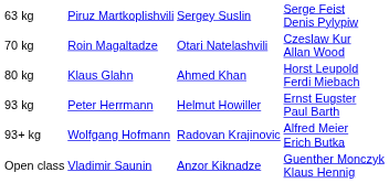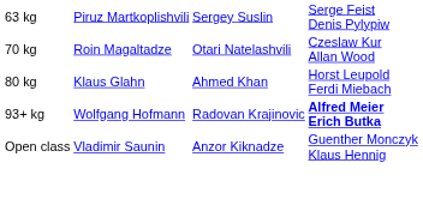- row: 93 kg | Peter Herrmann | Helmut Howiller | Ernst Eugster Paul Barth
93+ kg | column 4: normal -> bold
